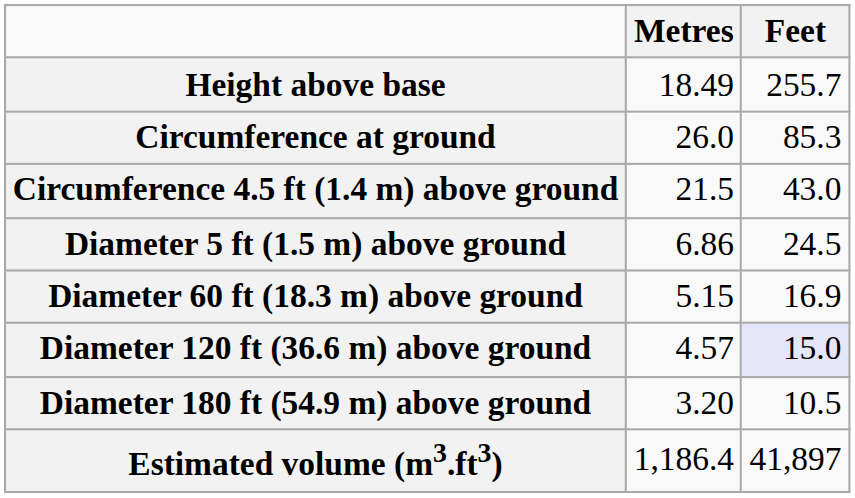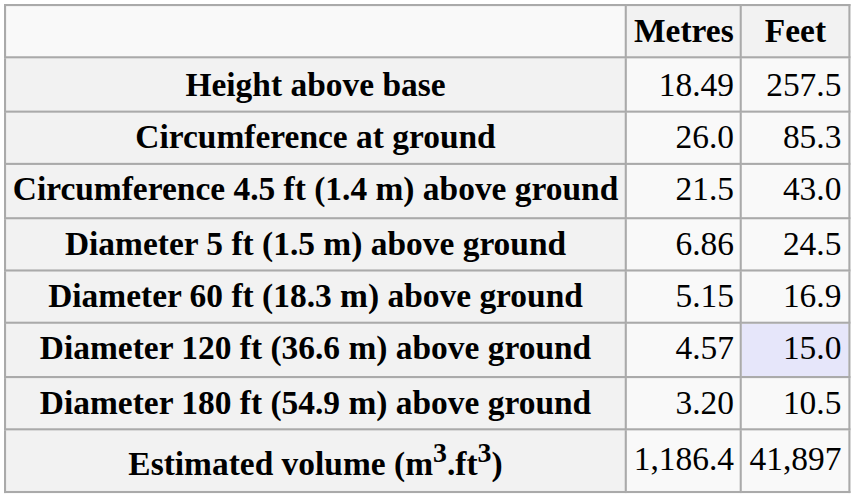Height above base | Feet: 255.7 -> 257.5
